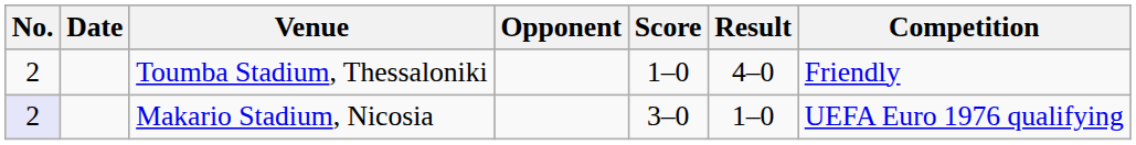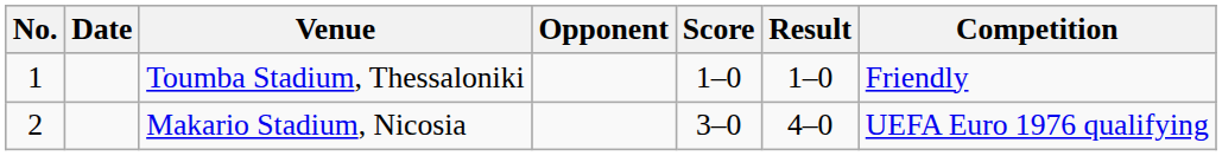Toumba Stadium, Thessaloniki | No.: 2 -> 1
Toumba Stadium, Thessaloniki | Result: 4–0 -> 1–0
Makario Stadium, Nicosia | No.: lavender background -> no background
Makario Stadium, Nicosia | Result: 1–0 -> 4–0
